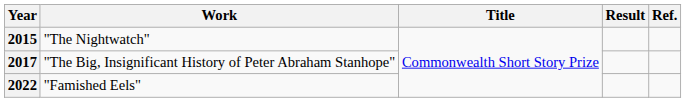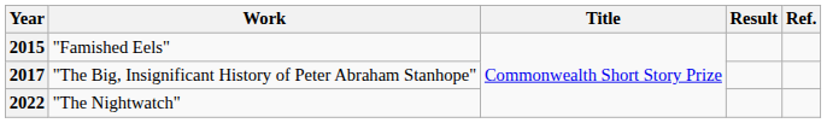2015 | Work: "The Nightwatch" -> "Famished Eels"
2022 | Work: "Famished Eels" -> "The Nightwatch"
